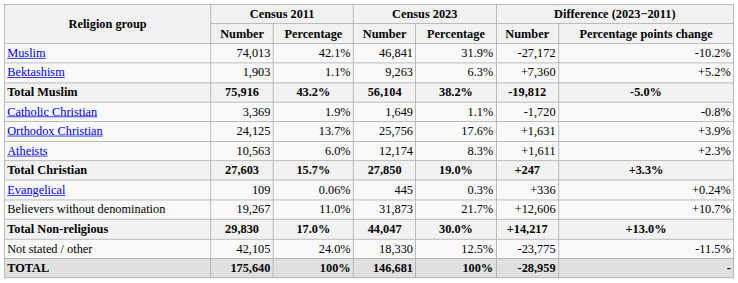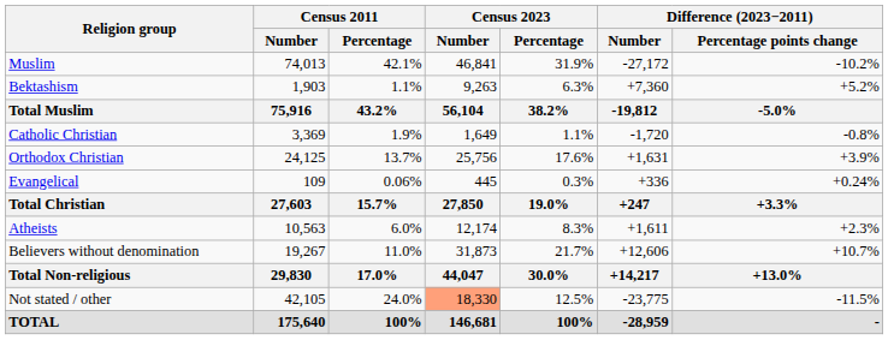rows swapped: Evangelical <-> Atheists
Not stated / other | Census 2023 / Number: no background -> lightsalmon background
